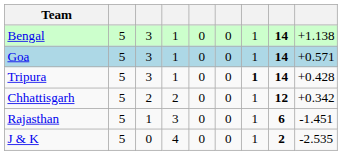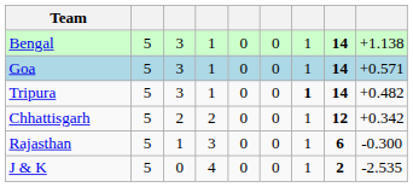Tripura | column 9: +0.428 -> +0.482
Rajasthan | column 9: -1.451 -> -0.300
